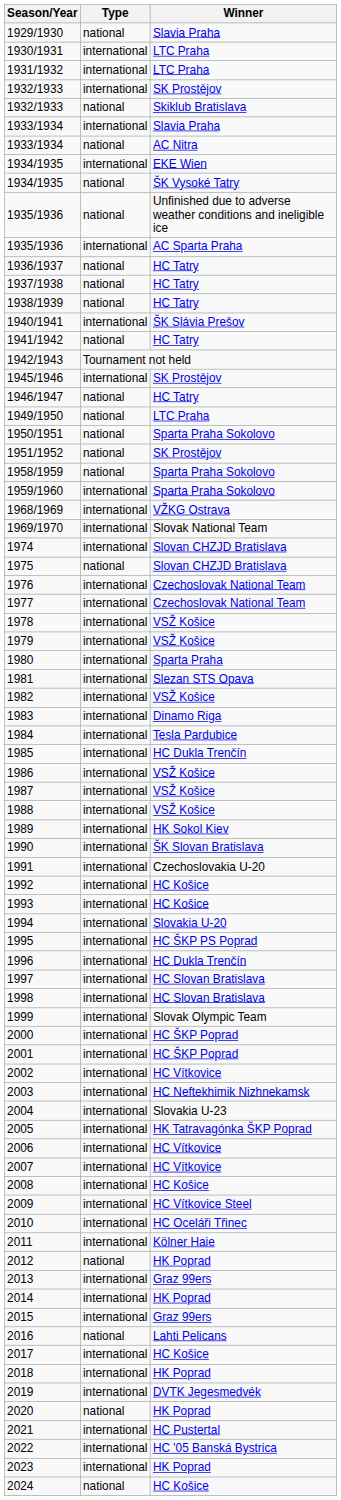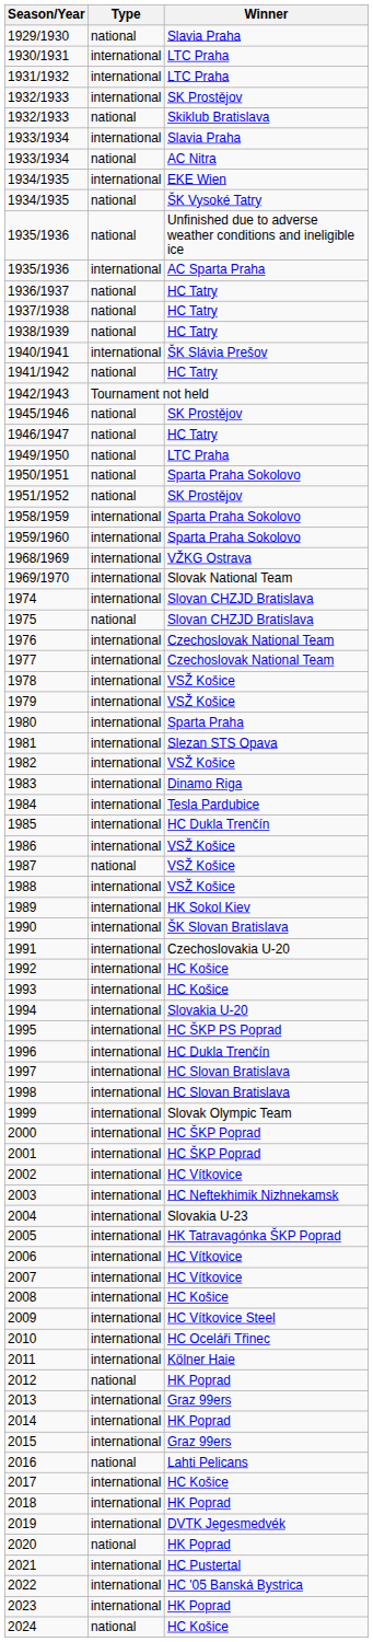1945/1946 | Type: international -> national
1958/1959 | Type: national -> international
1987 | Type: international -> national
